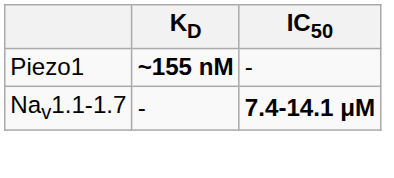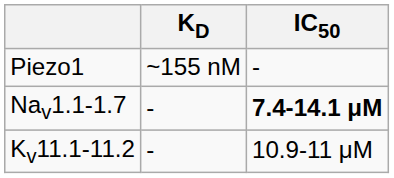Piezo1 | KD: bold -> normal
+ row: Kv11.1-11.2 | - | 10.9-11 μM
